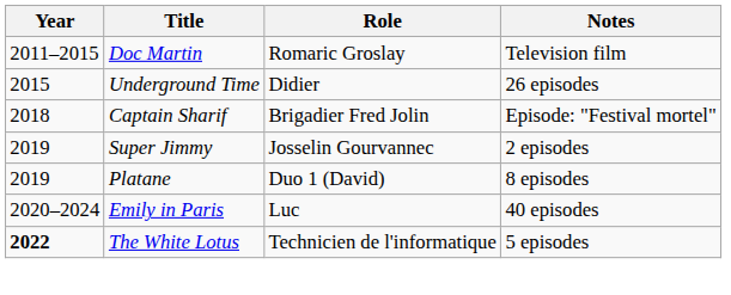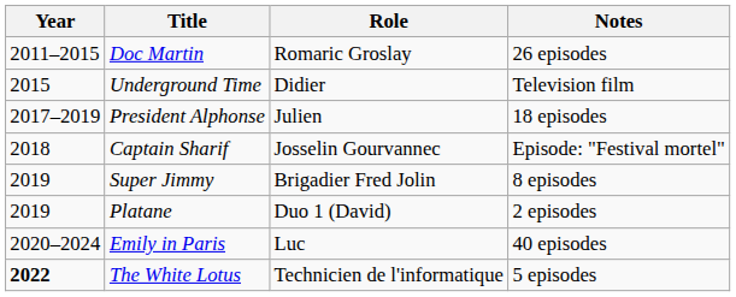Doc Martin | Notes: Television film -> 26 episodes
Underground Time | Notes: 26 episodes -> Television film
+ row: 2017–2019 | President Alphonse | Julien | 18 episodes
Captain Sharif | Role: Brigadier Fred Jolin -> Josselin Gourvannec
Super Jimmy | Role: Josselin Gourvannec -> Brigadier Fred Jolin
Super Jimmy | Notes: 2 episodes -> 8 episodes
Platane | Notes: 8 episodes -> 2 episodes
